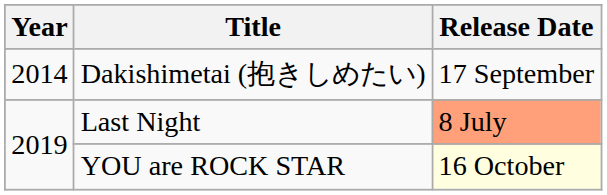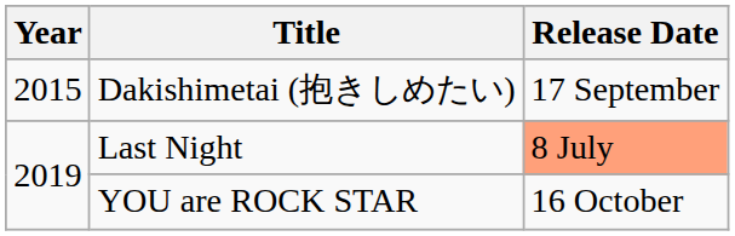Dakishimetai (抱きしめたい) | Year: 2014 -> 2015
YOU are ROCK STAR | Release Date: lightyellow background -> no background
